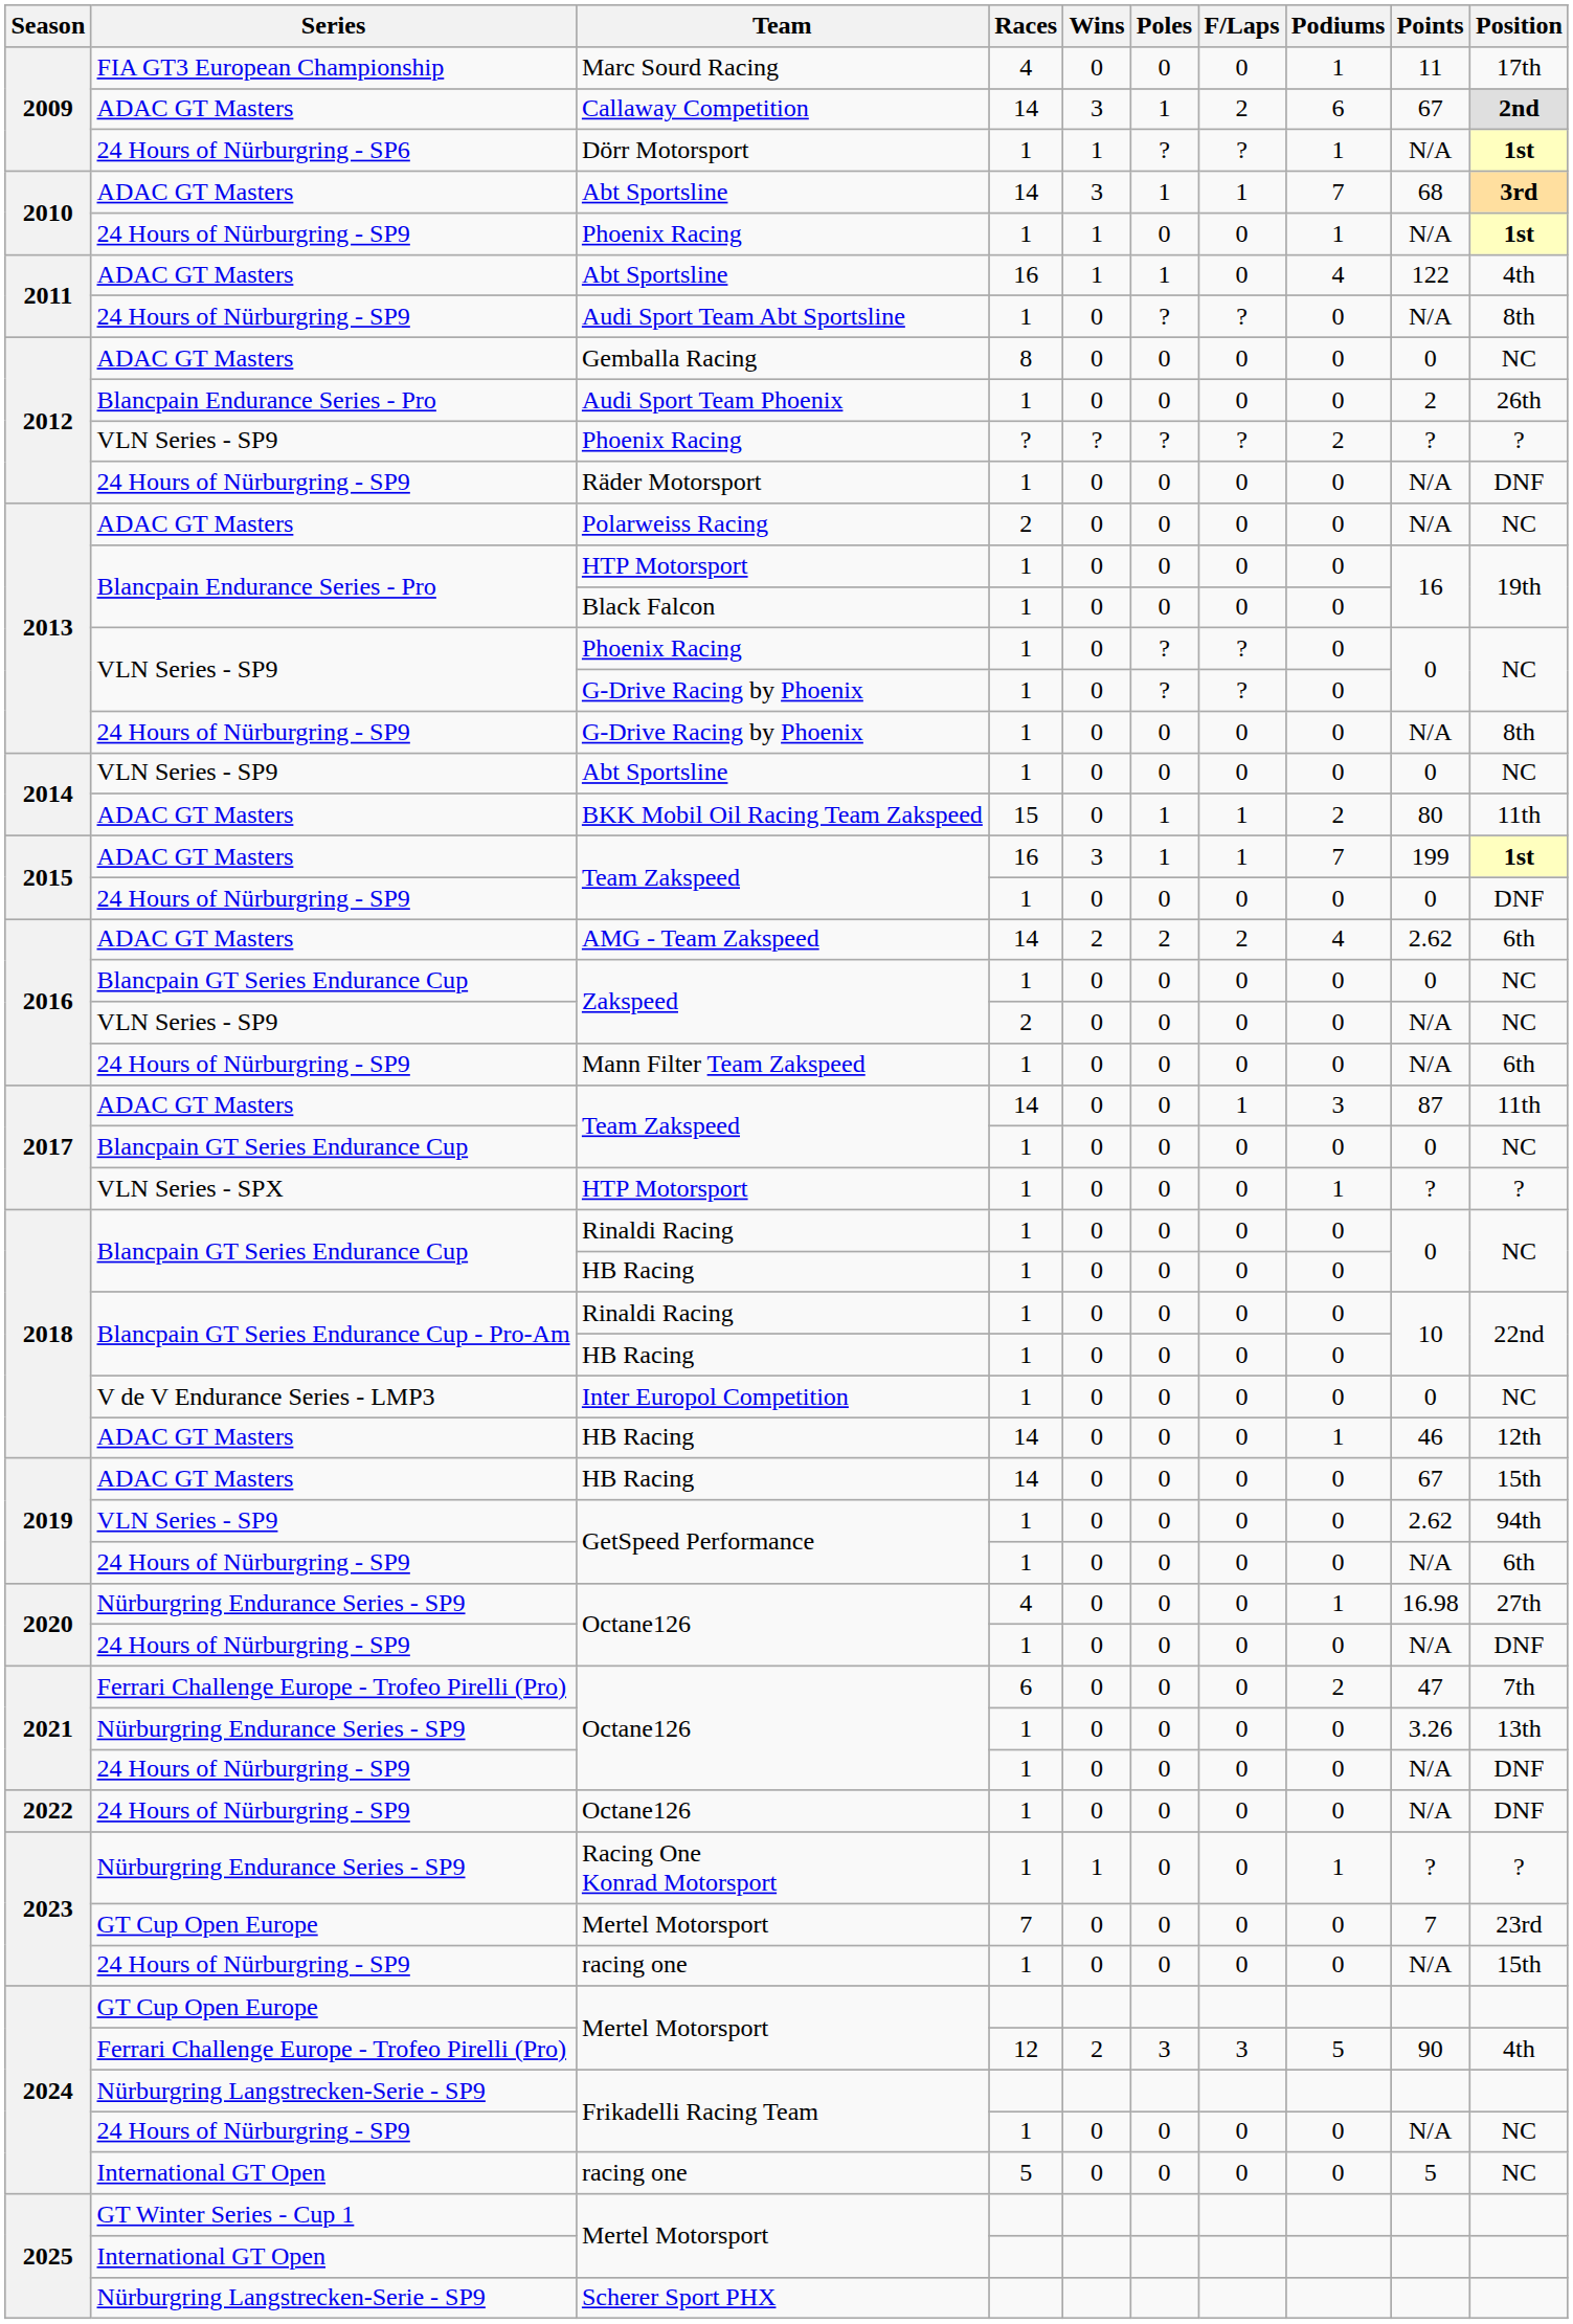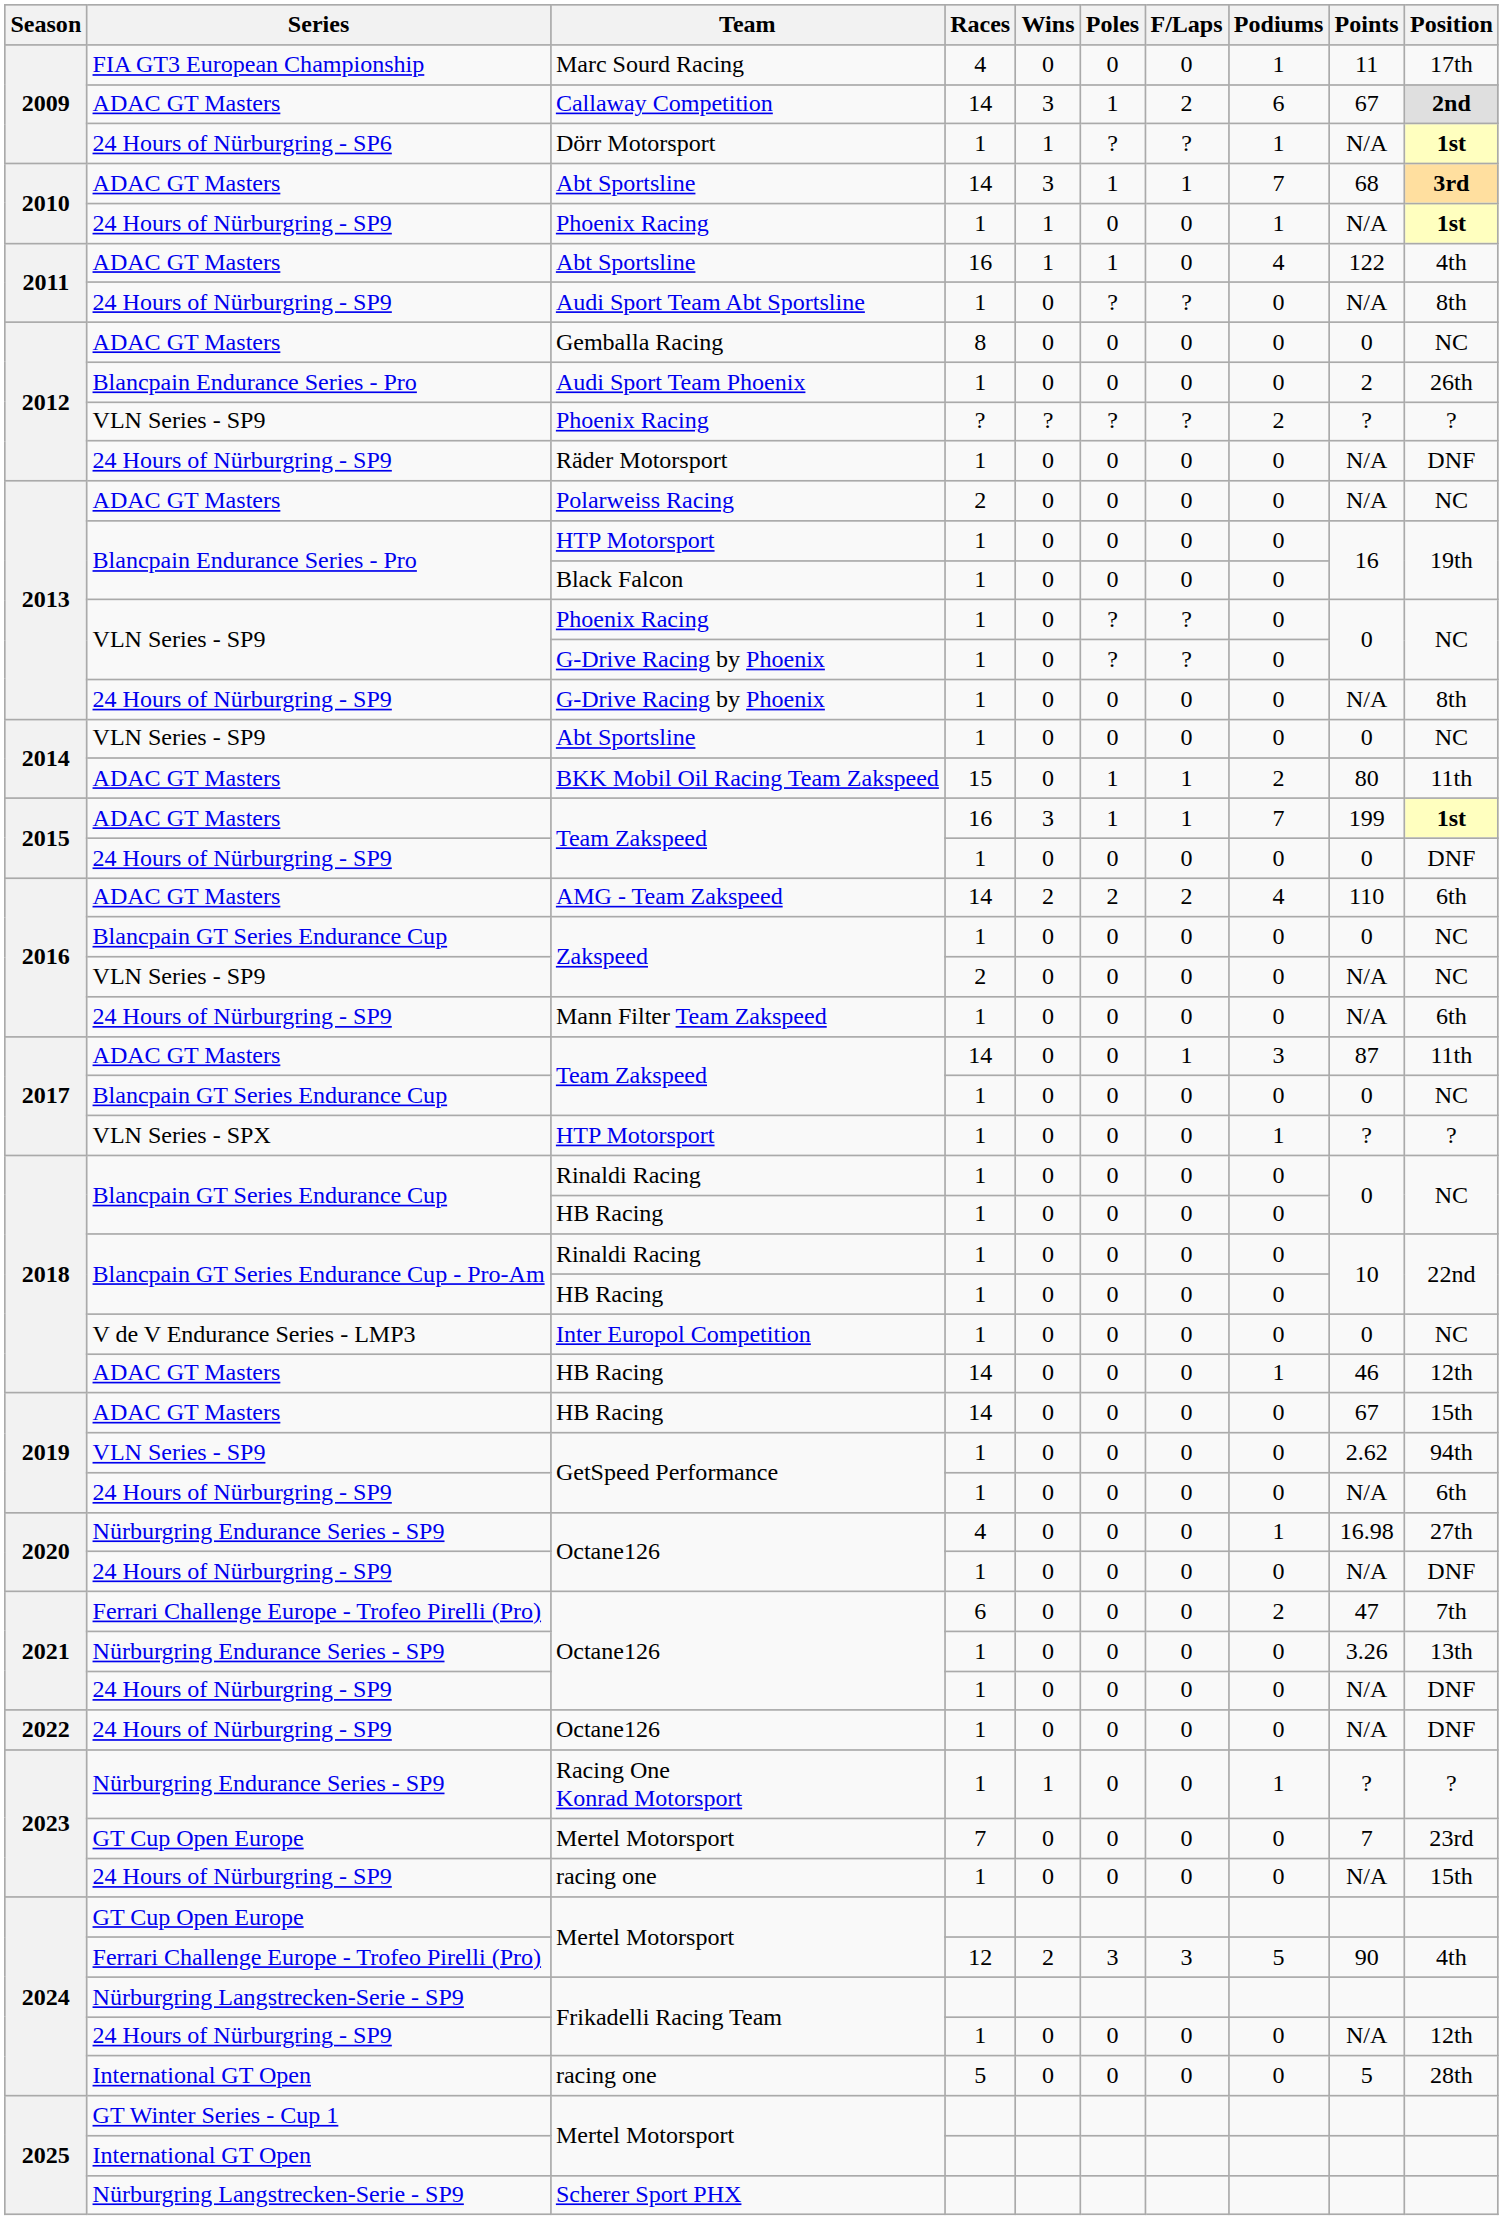AMG - Team Zakspeed | Points: 2.62 -> 110
24 Hours of Nürburgring - SP9 / Frikadelli Racing Team | Position: NC -> 12th
International GT Open / racing one | Position: NC -> 28th
